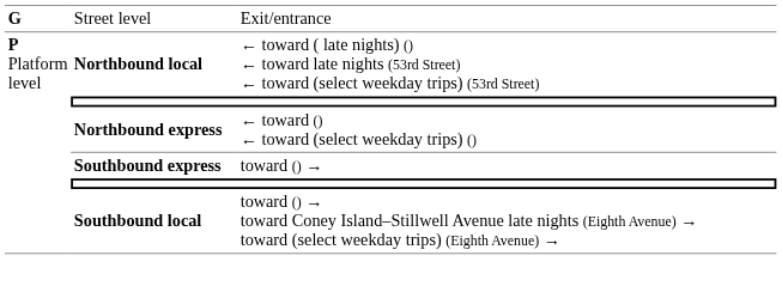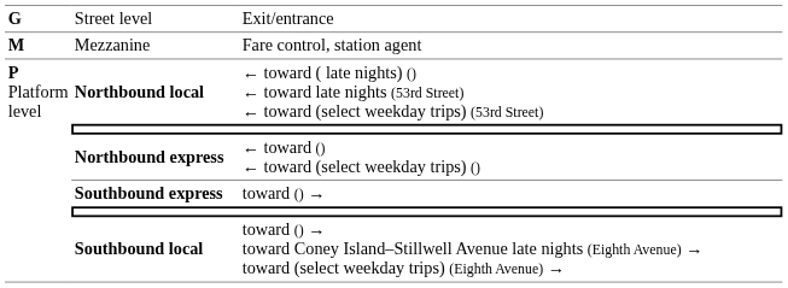+ row: M | Mezzanine | Fare control, station agent
